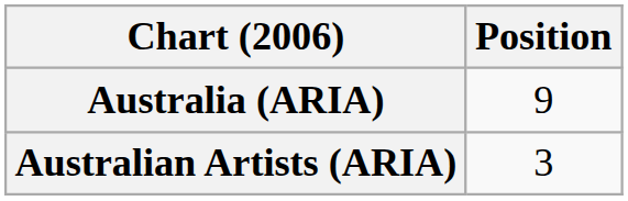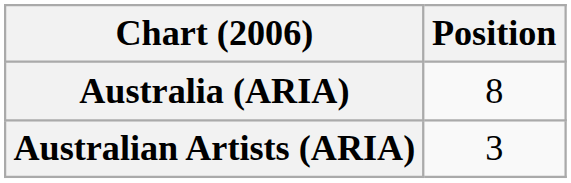Australia (ARIA) | Position: 9 -> 8
